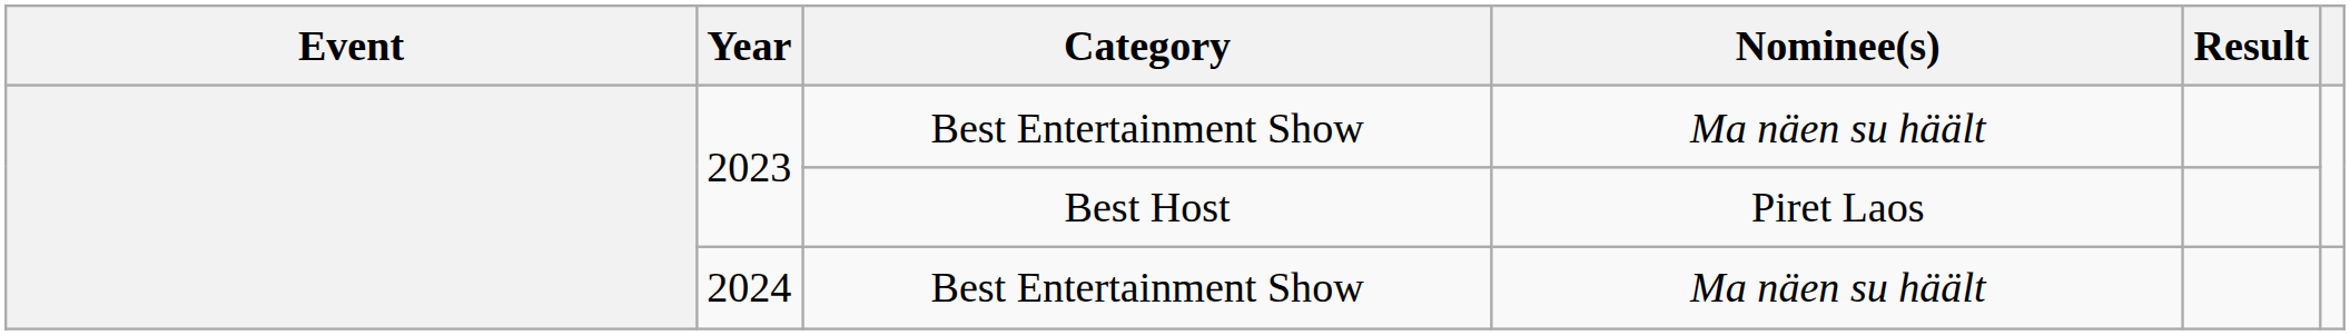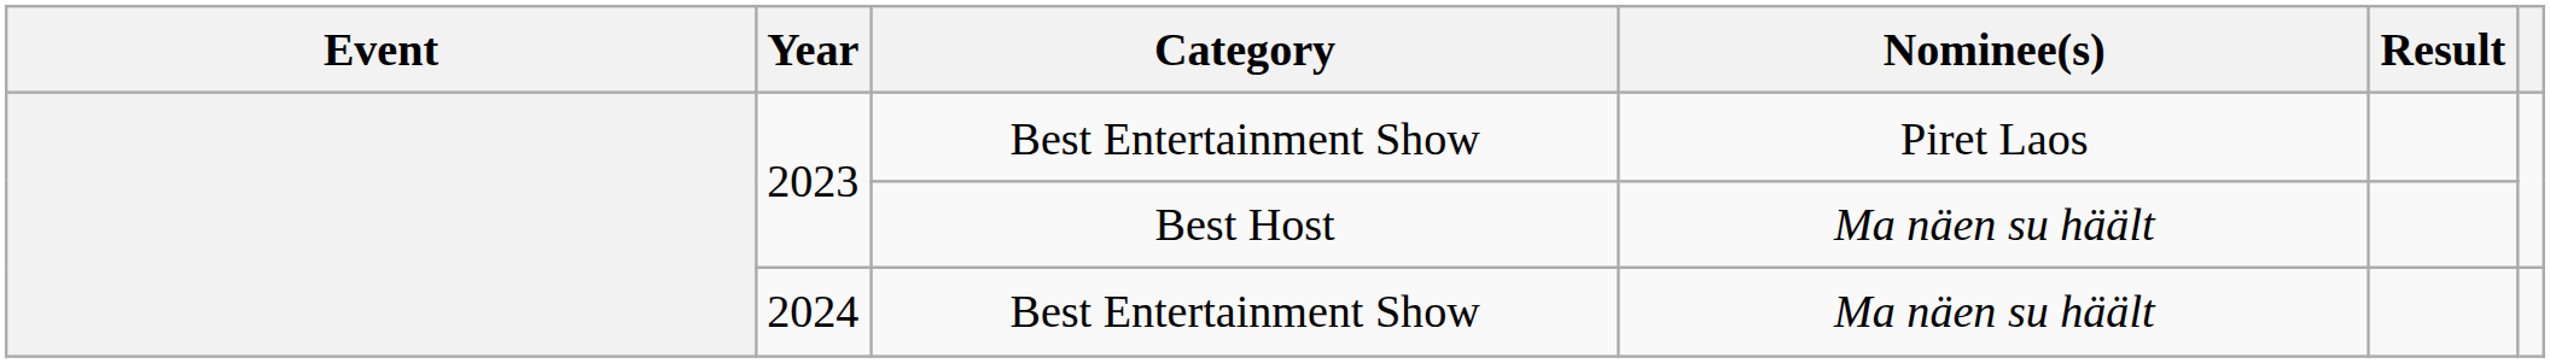2023 / Best Entertainment Show | Nominee(s): Ma näen su häält -> Piret Laos
2023 / Best Host | Nominee(s): Piret Laos -> Ma näen su häält
